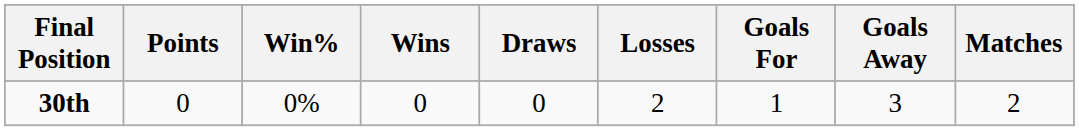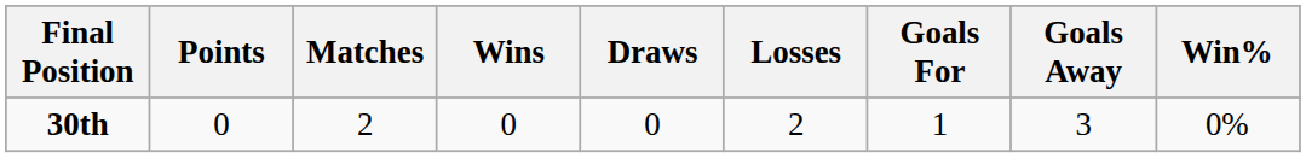columns swapped: Matches <-> Win%
